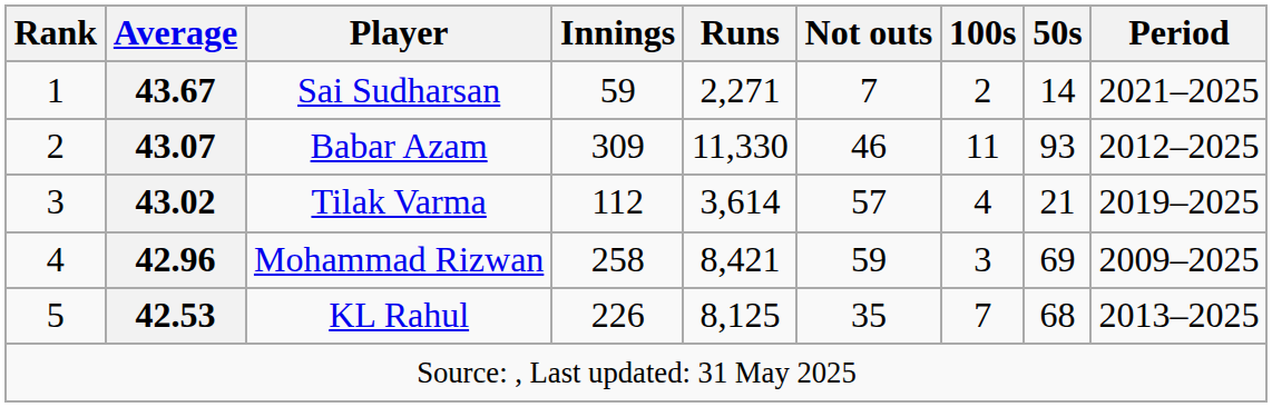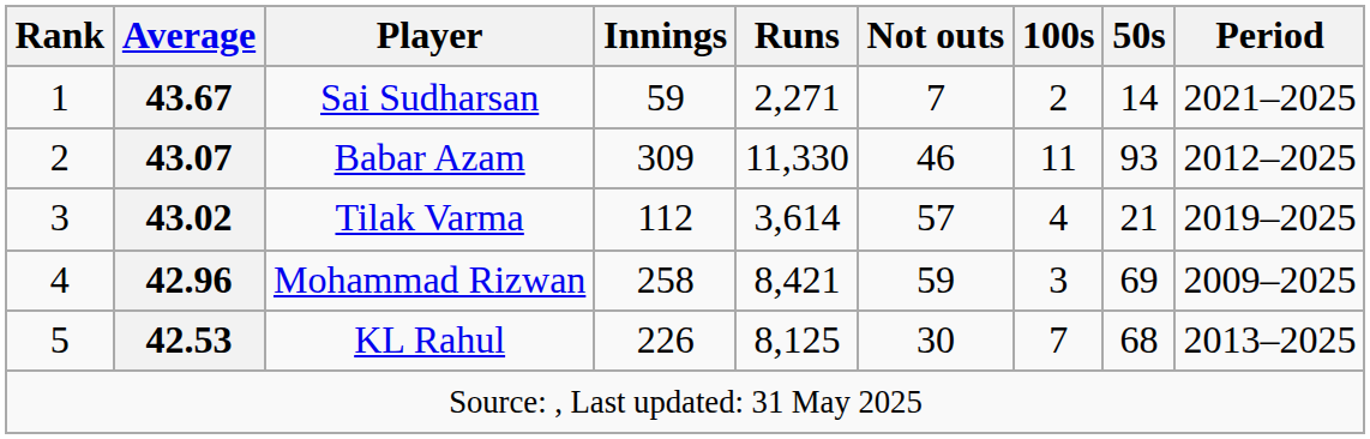KL Rahul | Not outs: 35 -> 30
